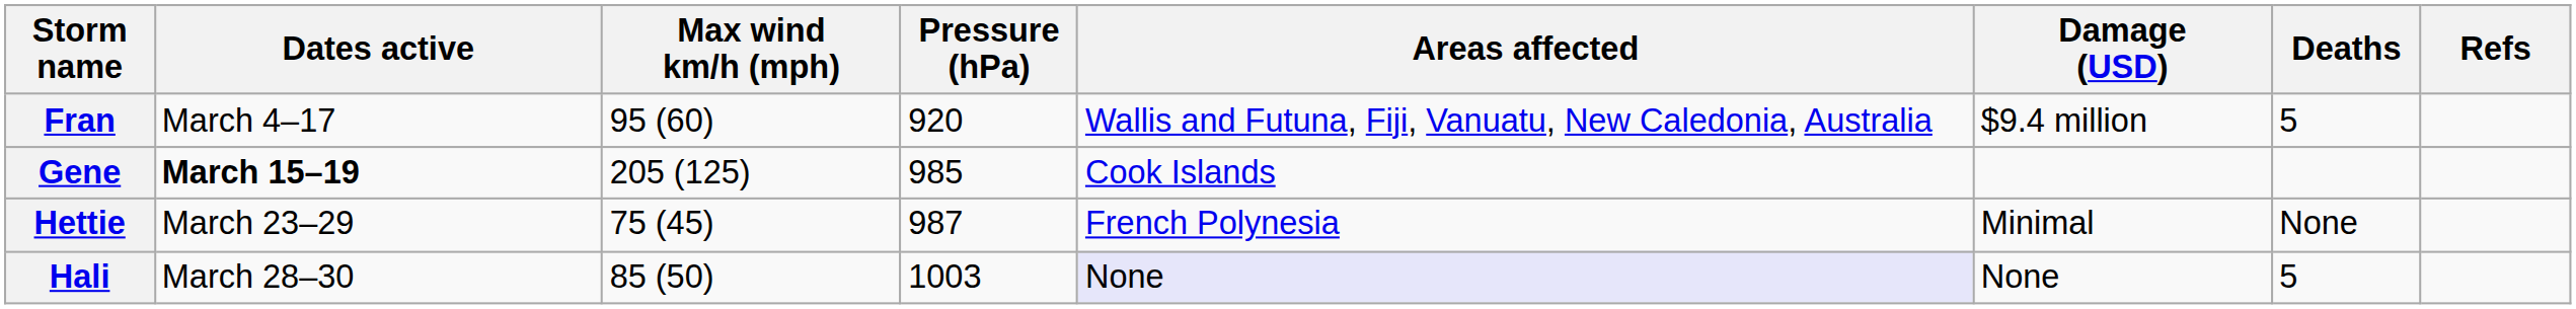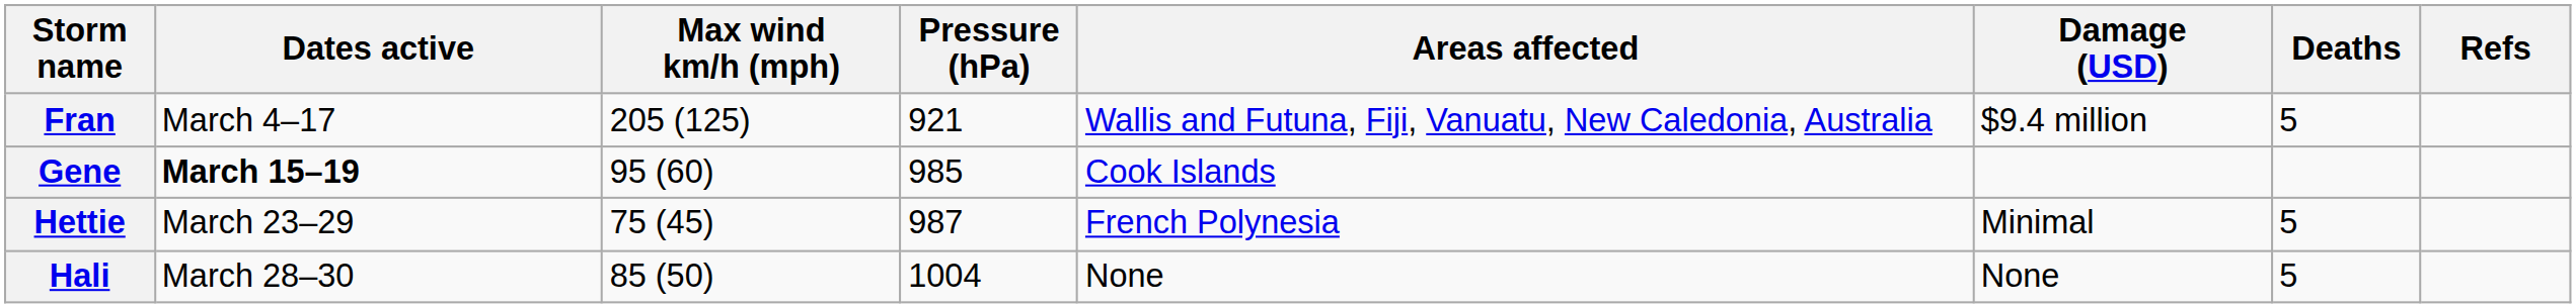Fran | Max wind km/h (mph): 95 (60) -> 205 (125)
Fran | Pressure (hPa): 920 -> 921
Gene | Max wind km/h (mph): 205 (125) -> 95 (60)
Hettie | Deaths: None -> 5
Hali | Pressure (hPa): 1003 -> 1004
Hali | Areas affected: lavender background -> no background
